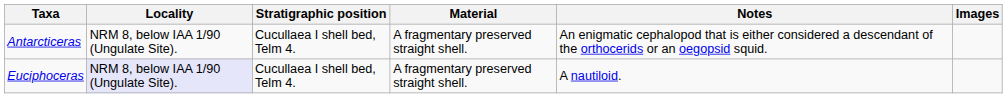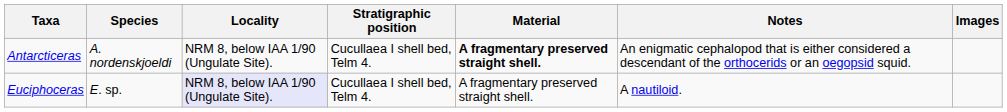+ column: Species | A. nordenskjoeldi | E. sp.
Antarcticeras | Material: normal -> bold
